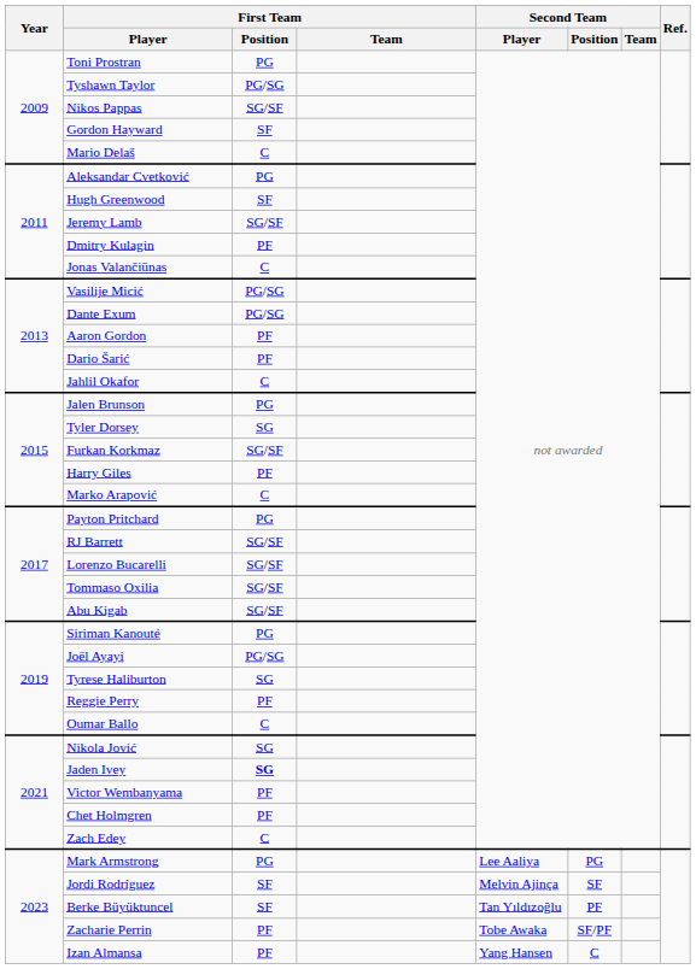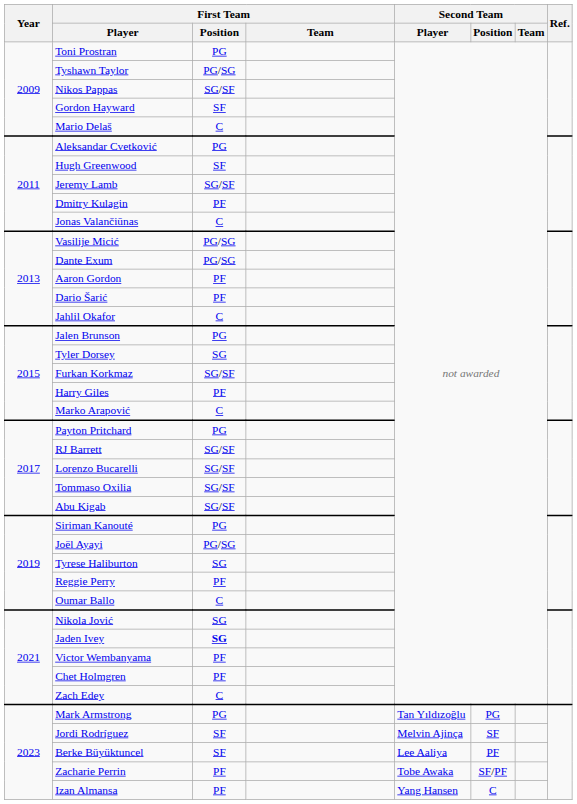Mark Armstrong | Second Team / Player: Lee Aaliya -> Tan Yıldızoğlu
Berke Büyüktuncel | Second Team / Player: Tan Yıldızoğlu -> Lee Aaliya
